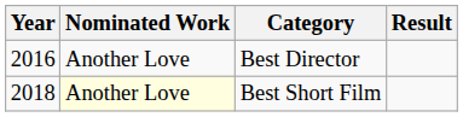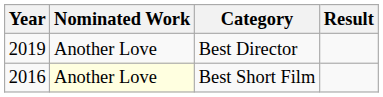Best Director | Year: 2016 -> 2019
Best Short Film | Year: 2018 -> 2016
